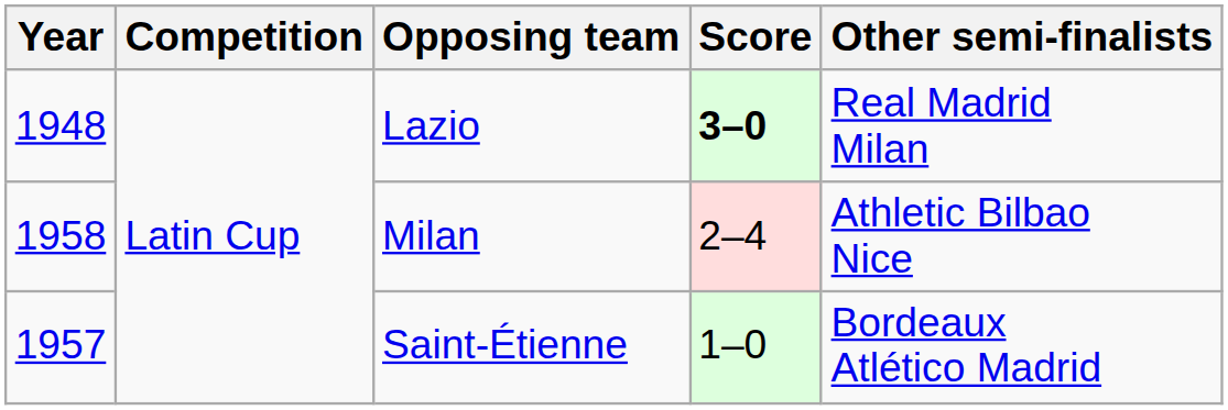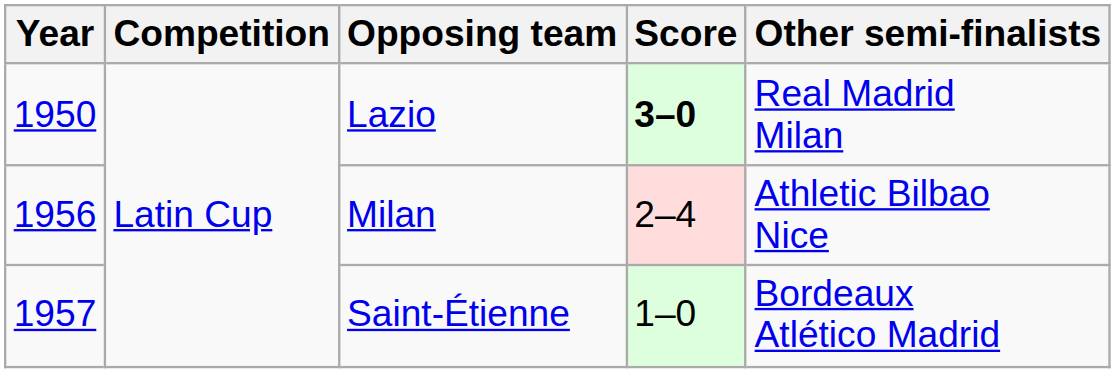Lazio | Year: 1948 -> 1950
Milan | Year: 1958 -> 1956
